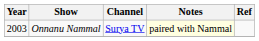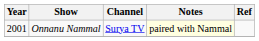Onnanu Nammal | Year: 2003 -> 2001
